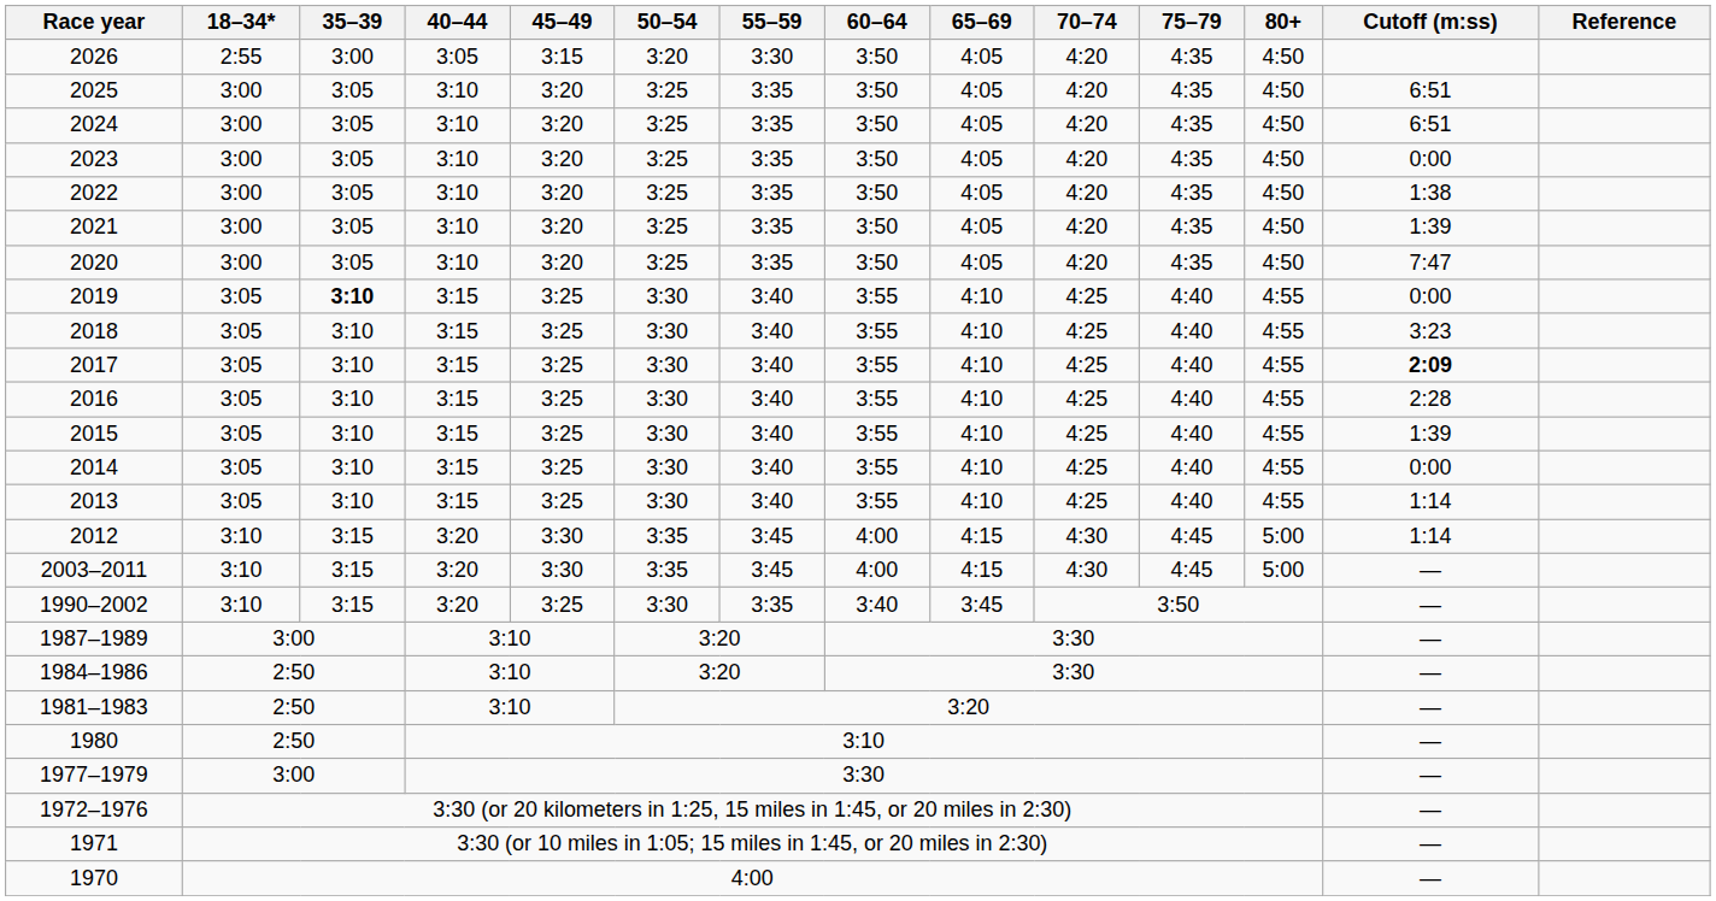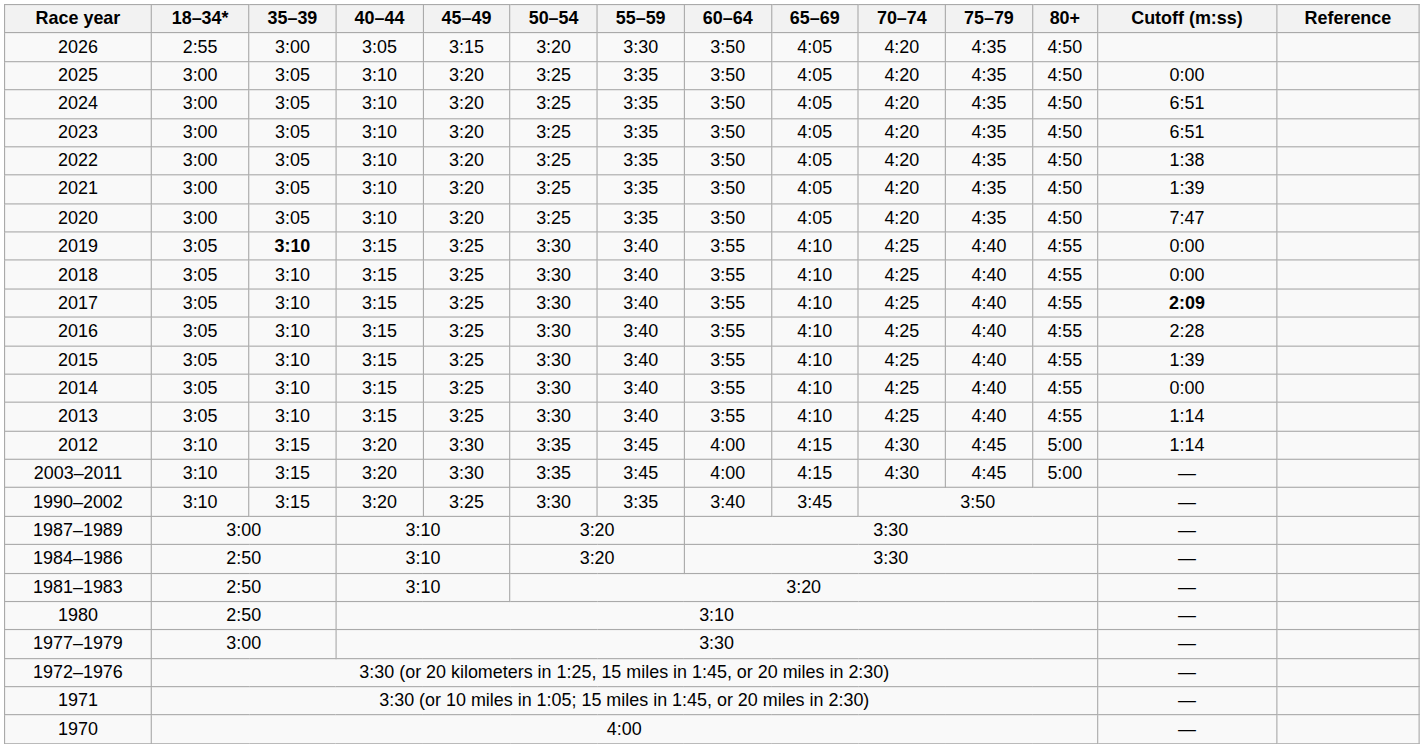2025 | Cutoff (m:ss): 6:51 -> 0:00
2023 | Cutoff (m:ss): 0:00 -> 6:51
2018 | Cutoff (m:ss): 3:23 -> 0:00
